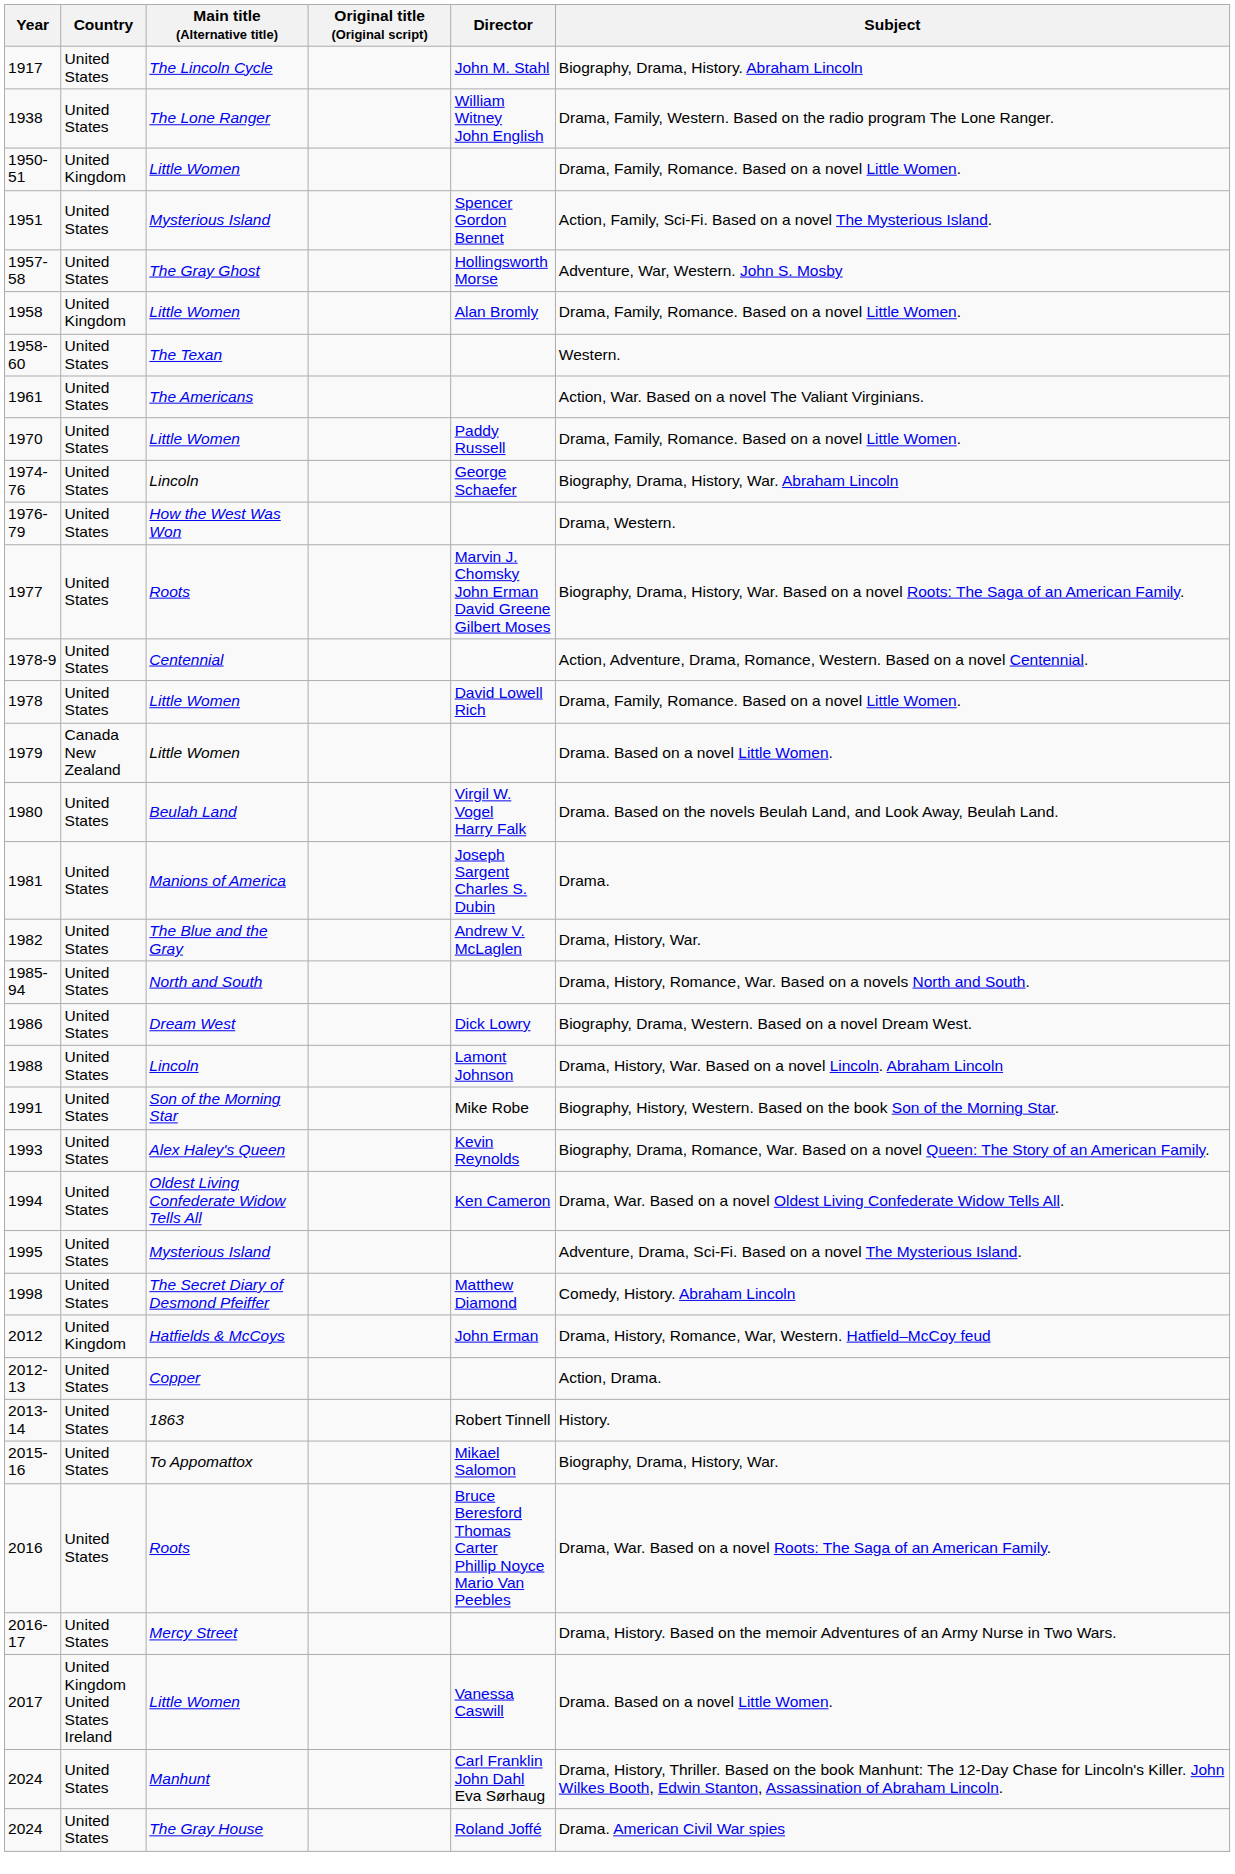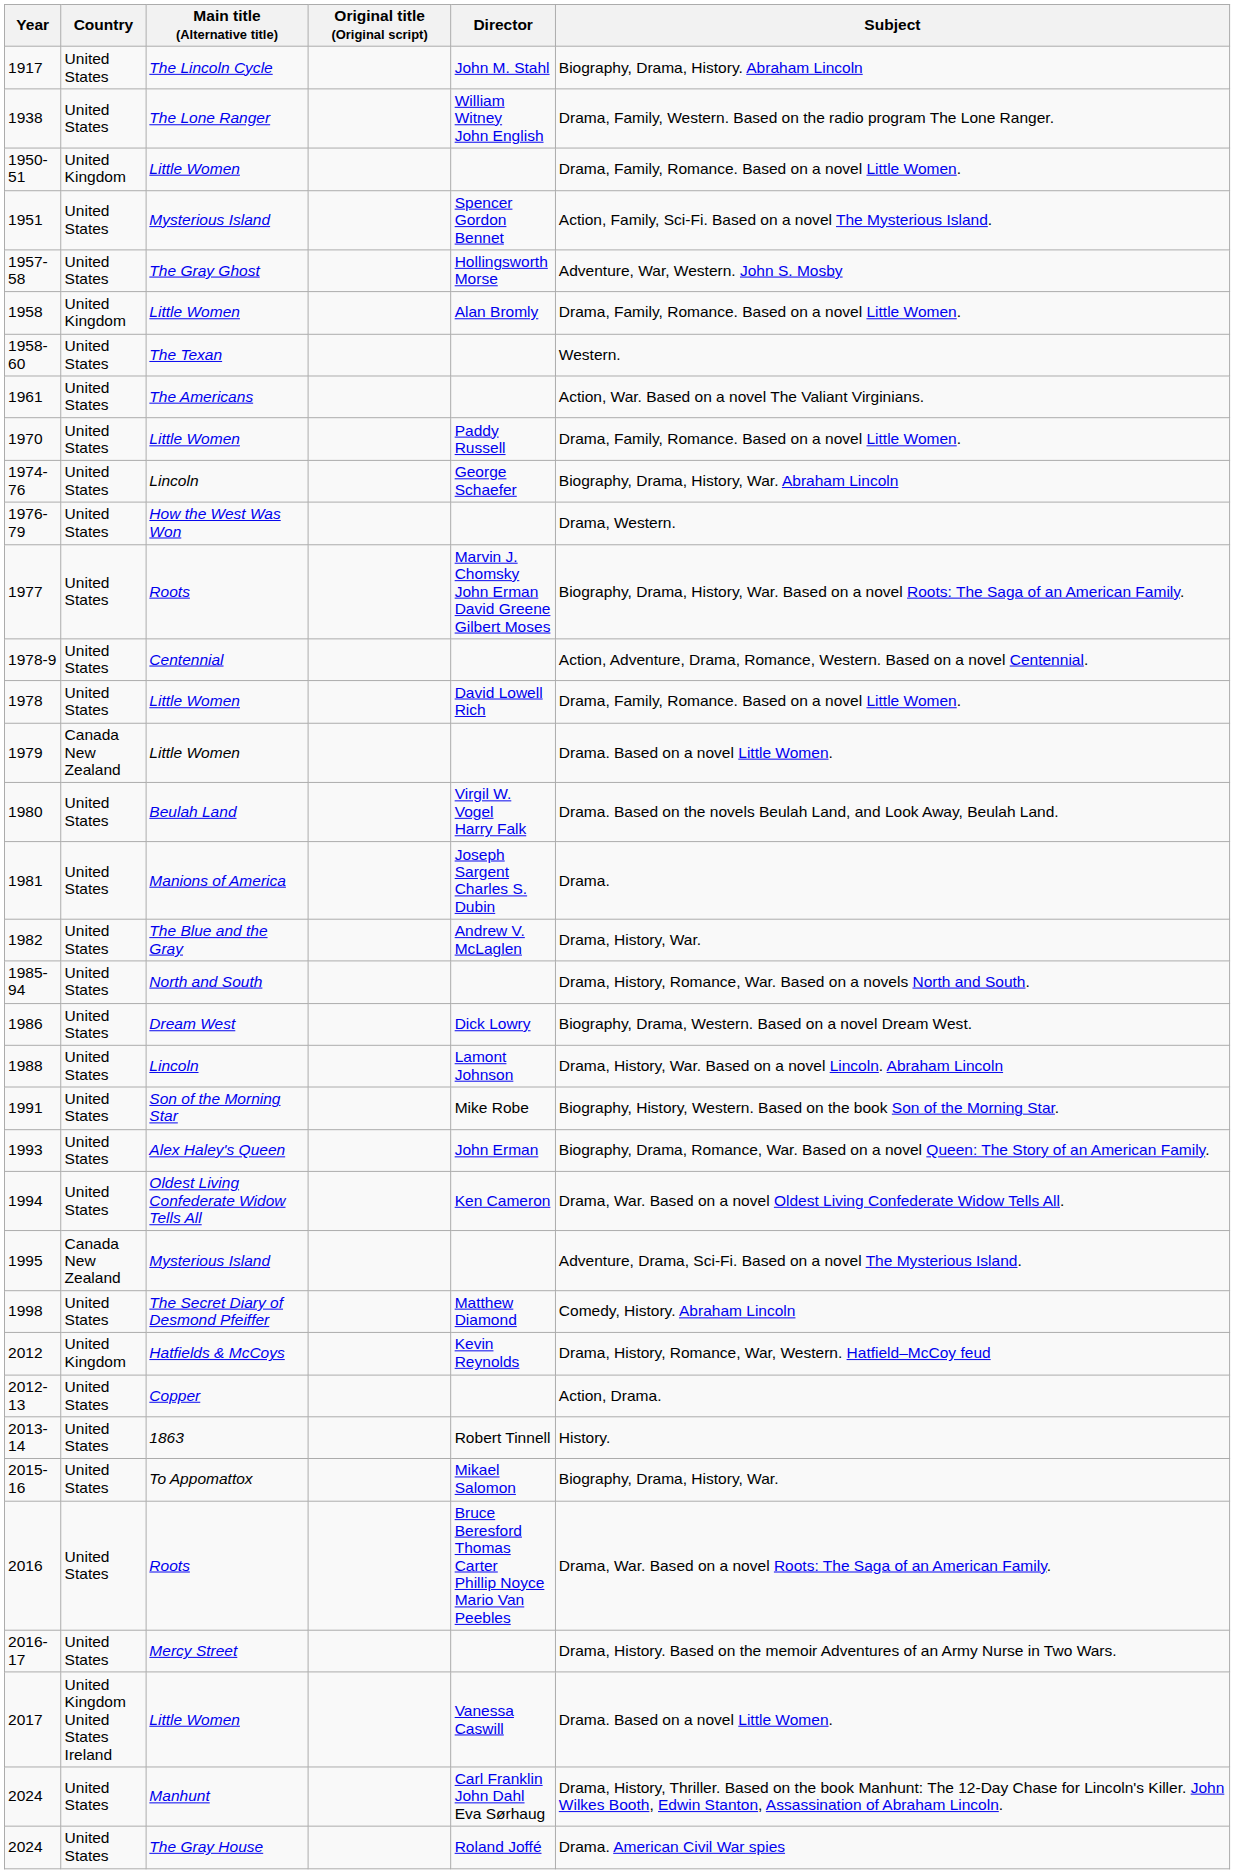1993 | Director: Kevin Reynolds -> John Erman
1995 | Country: United States -> Canada New Zealand
2012 | Director: John Erman -> Kevin Reynolds
